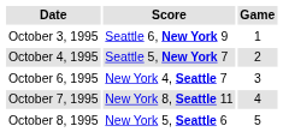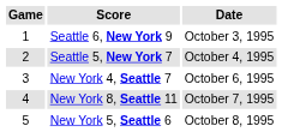columns swapped: Game <-> Date
